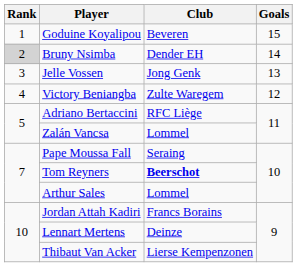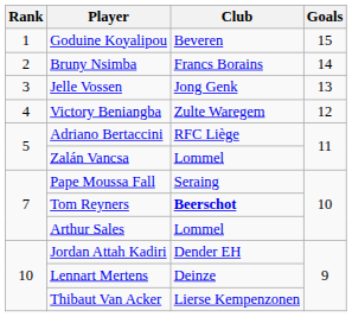Bruny Nsimba | Rank: lightgrey background -> no background
Bruny Nsimba | Club: Dender EH -> Francs Borains
Jordan Attah Kadiri | Club: Francs Borains -> Dender EH
